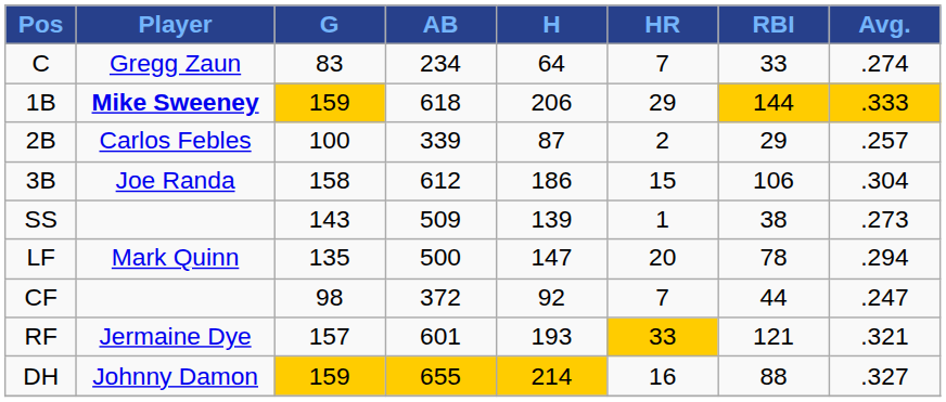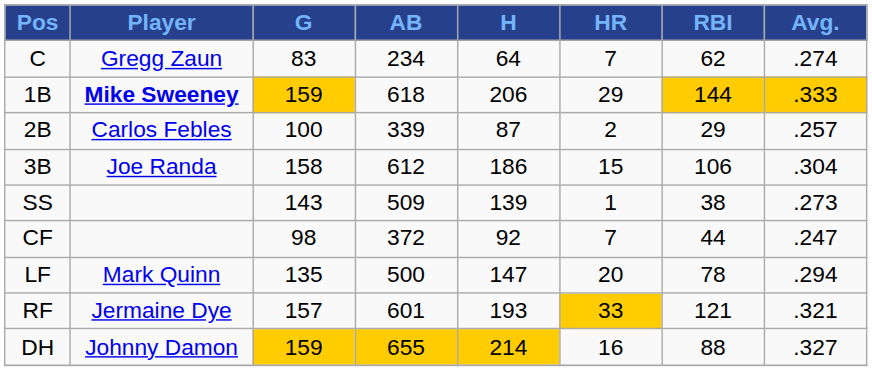C | RBI: 33 -> 62
rows swapped: LF <-> CF
